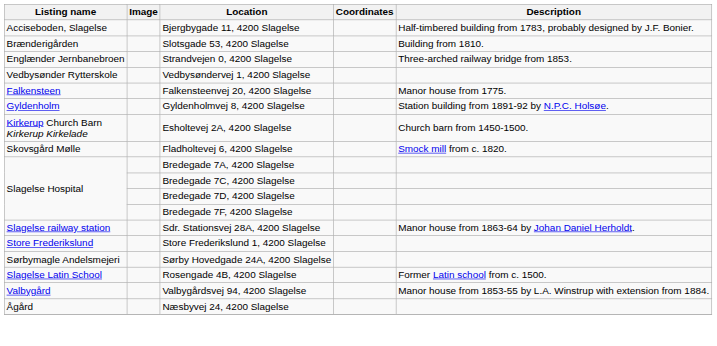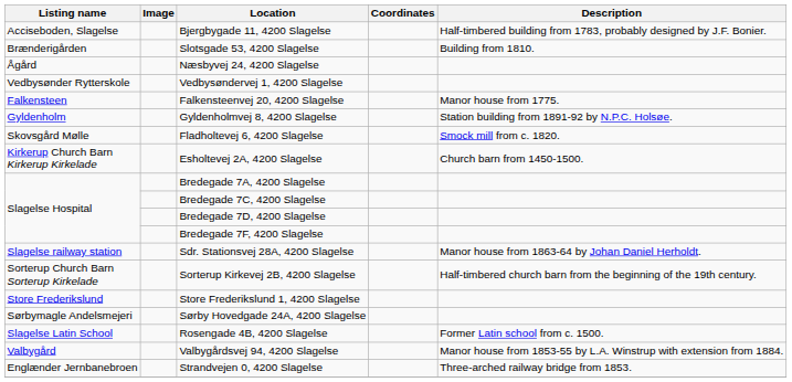rows swapped: Strandvejen 0, 4200 Slagelse <-> Næsbyvej 24, 4200 Slagelse
rows swapped: Esholtevej 2A, 4200 Slagelse <-> Fladholtevej 6, 4200 Slagelse
+ row: Sorterup Church Barn Sorterup Kirkelade | Sorterup Kirkevej 2B, 4200 Slagelse | Half-timbered church barn from the beginning of the 19th century.
